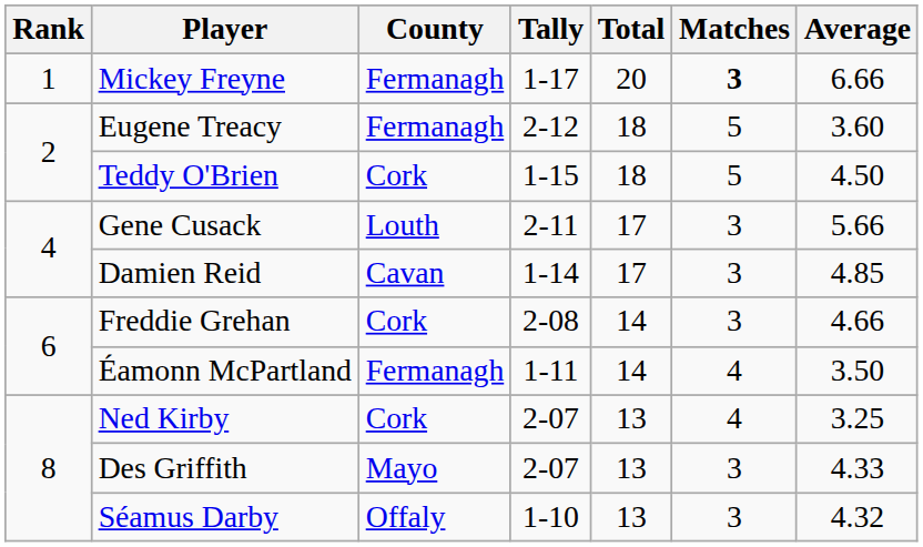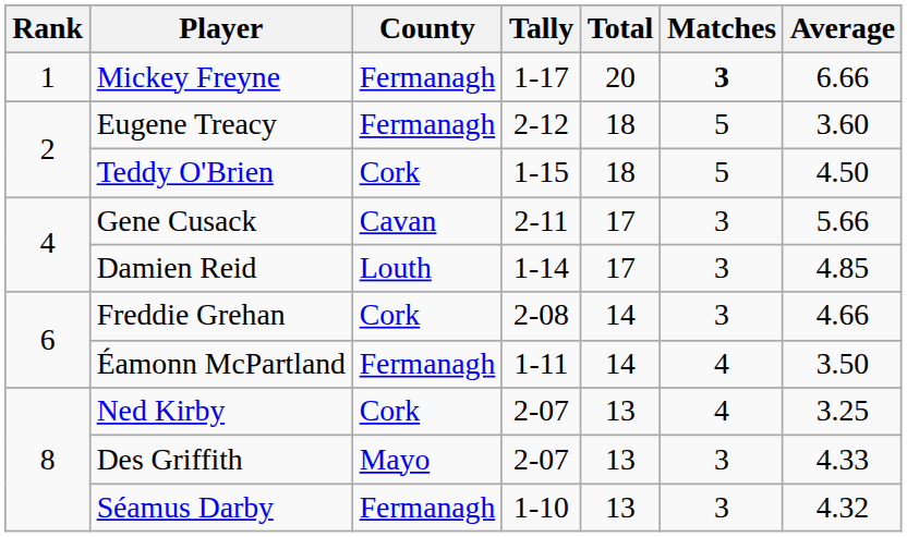Gene Cusack | County: Louth -> Cavan
Damien Reid | County: Cavan -> Louth
Séamus Darby | County: Offaly -> Fermanagh
